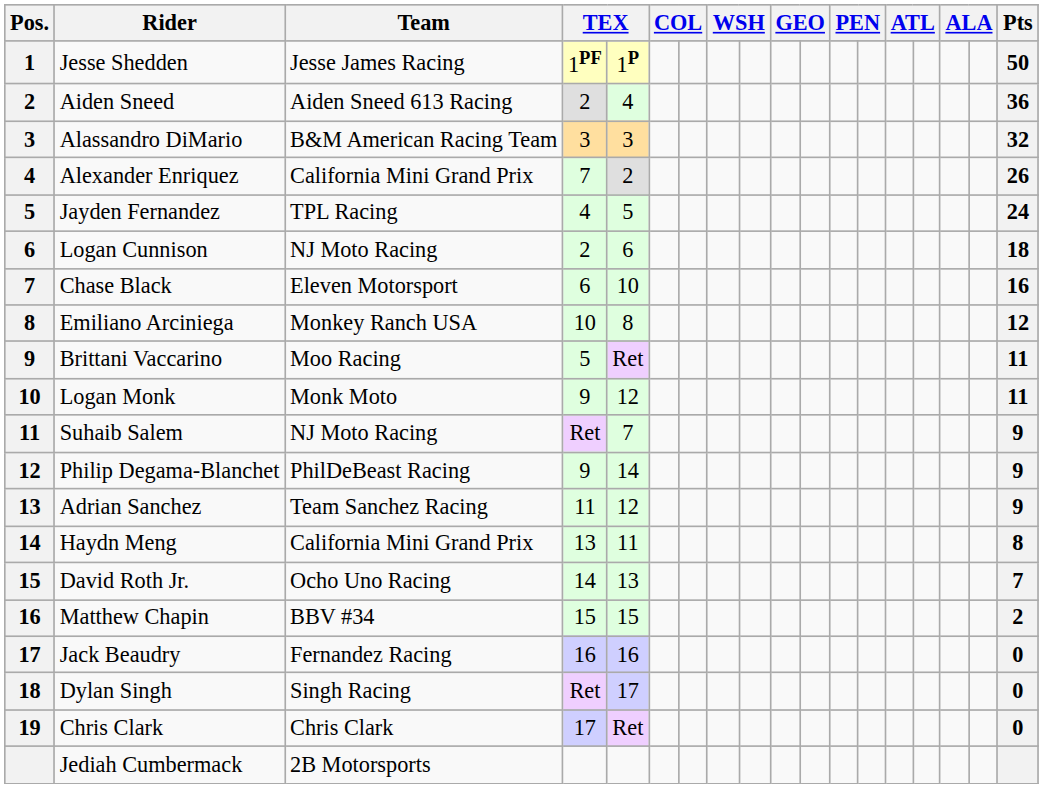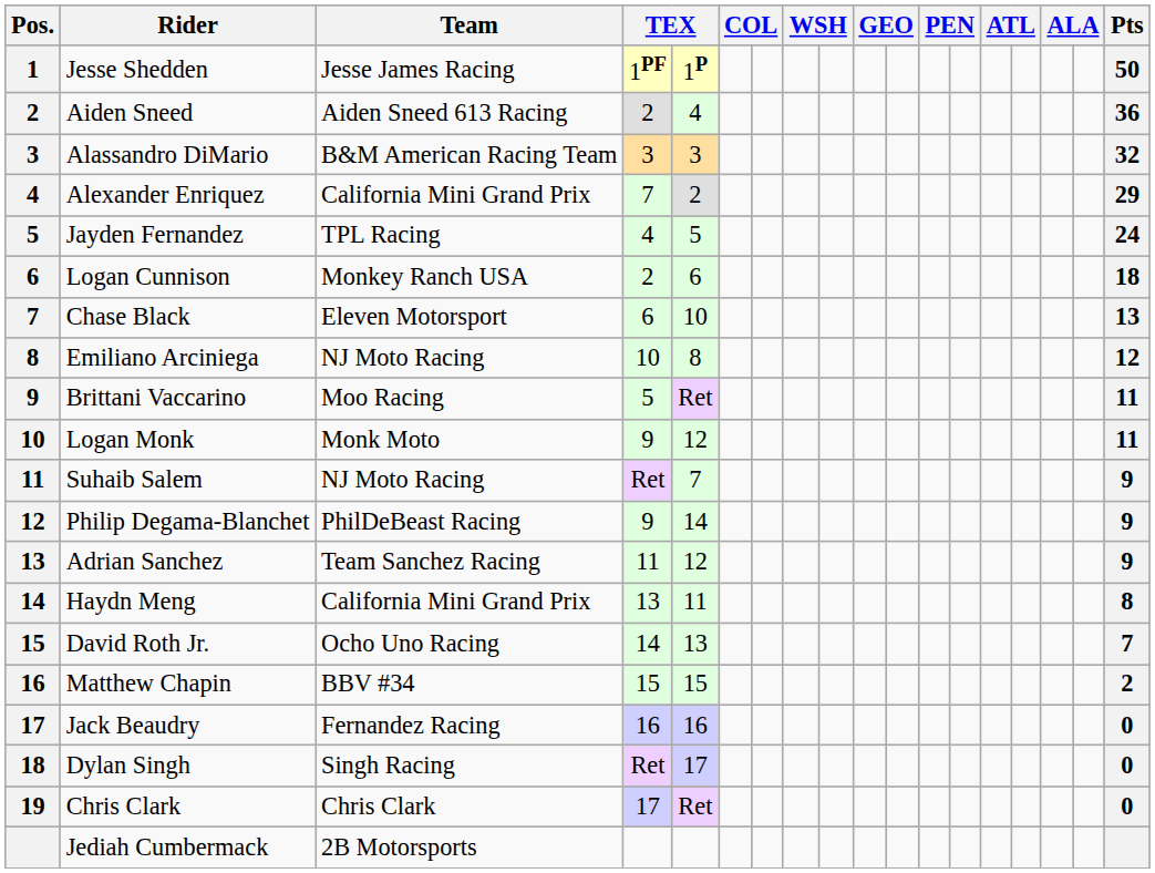Alexander Enriquez | Pts: 26 -> 29
Logan Cunnison | Team: NJ Moto Racing -> Monkey Ranch USA
Chase Black | Pts: 16 -> 13
Emiliano Arciniega | Team: Monkey Ranch USA -> NJ Moto Racing
